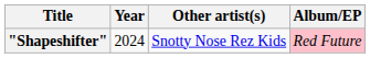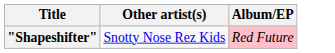- column: Year | 2024
